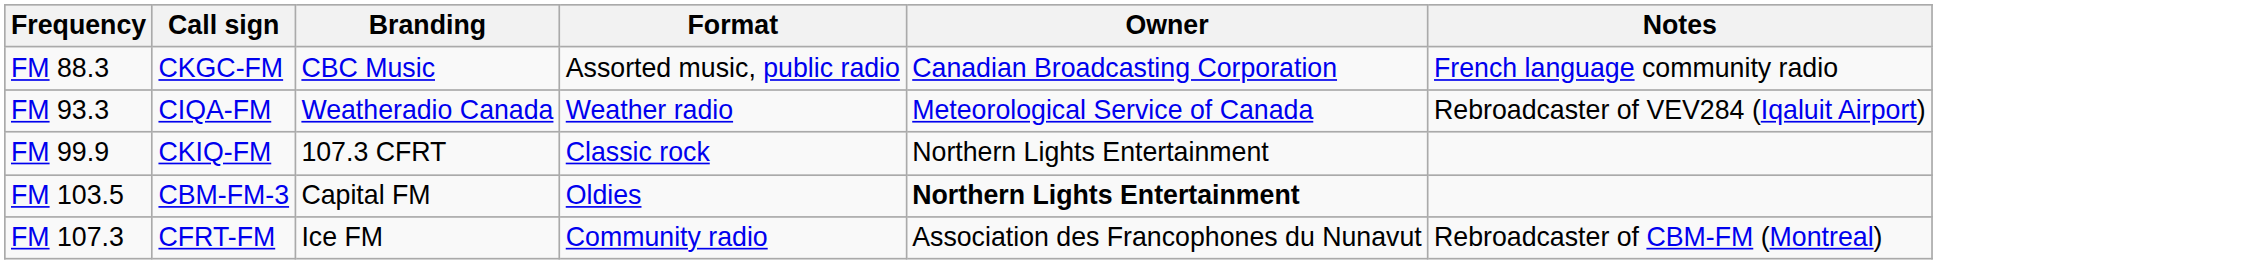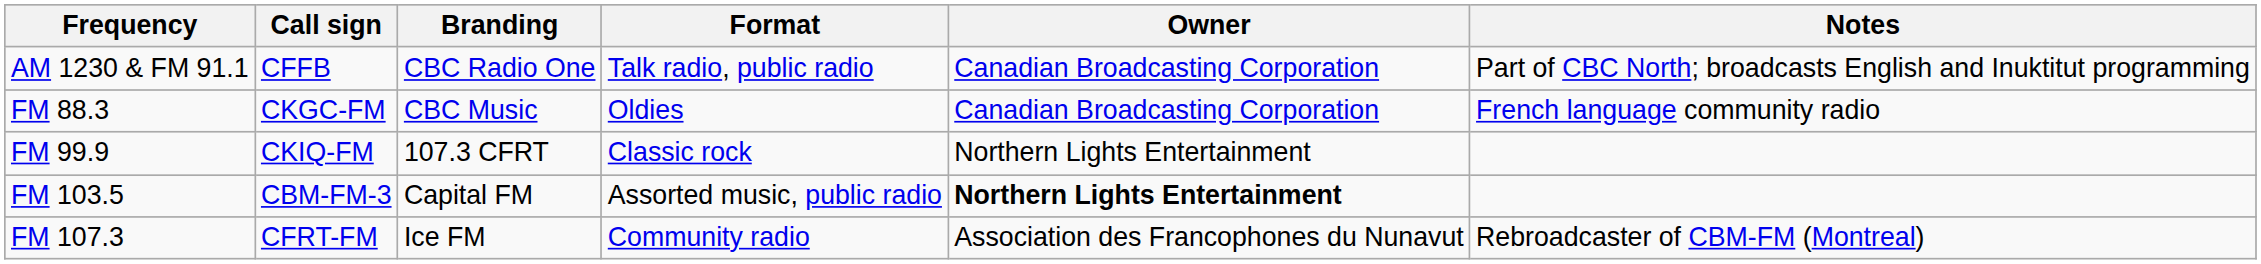+ row: AM 1230 & FM 91.1 | CFFB | CBC Radio One | Talk radio, public radio | Canadian Broadcasting Corporation | Part of CBC North; broadcasts English and Inuktitut programming
FM 88.3 | Format: Assorted music, public radio -> Oldies
- row: FM 93.3 | CIQA-FM | Weatheradio Canada | Weather radio | Meteorological Service of Canada | Rebroadcaster of VEV284 (Iqaluit Airport)
FM 103.5 | Format: Oldies -> Assorted music, public radio
